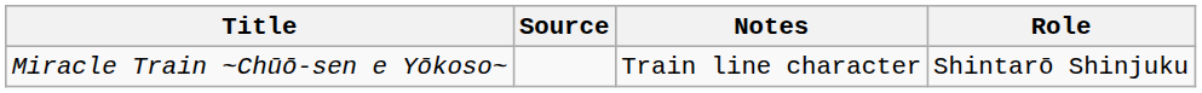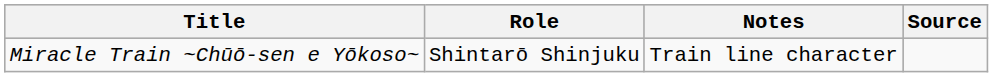columns swapped: Role <-> Source
